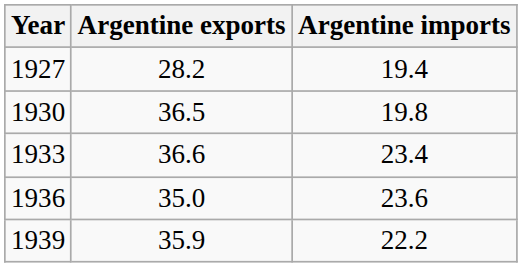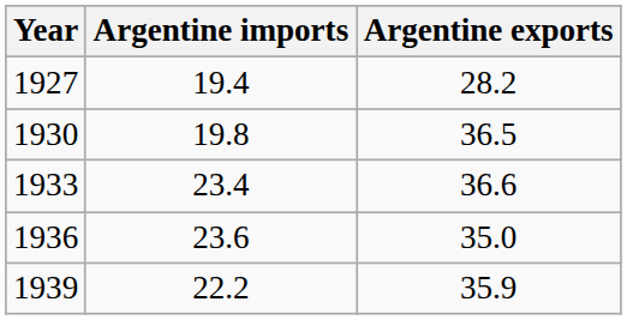columns swapped: Argentine imports <-> Argentine exports
